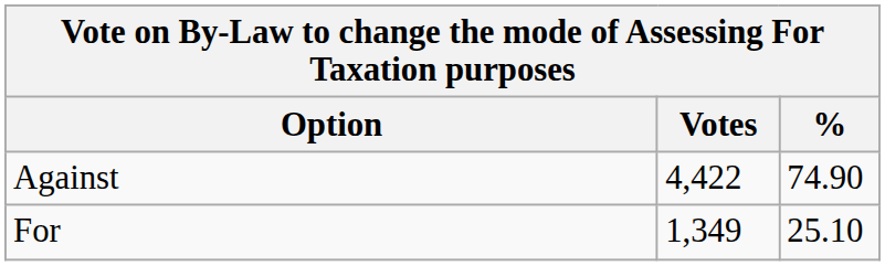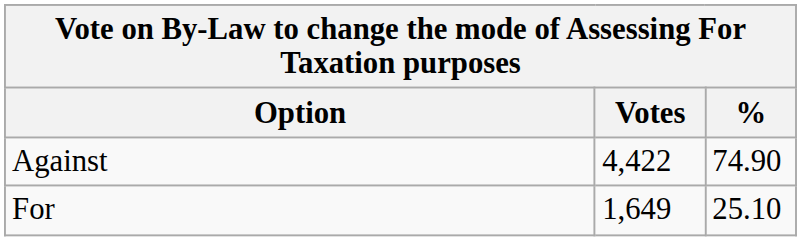For | Votes: 1,349 -> 1,649
